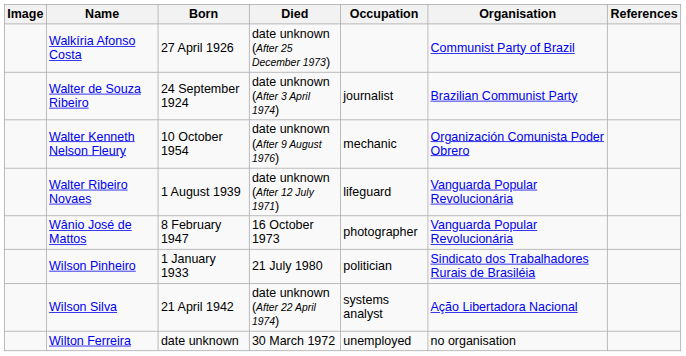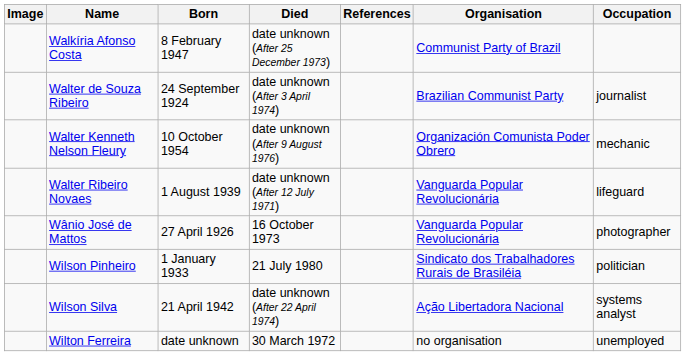columns swapped: Occupation <-> References
Walkíria Afonso Costa | Born: 27 April 1926 -> 8 February 1947
Wânio José de Mattos | Born: 8 February 1947 -> 27 April 1926
